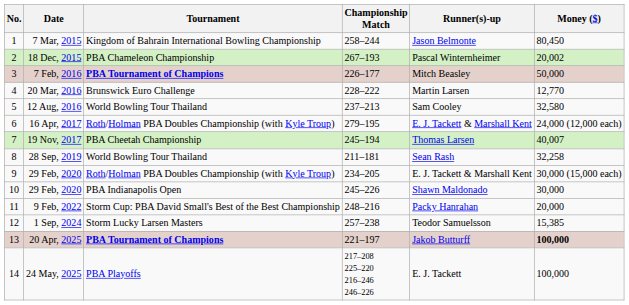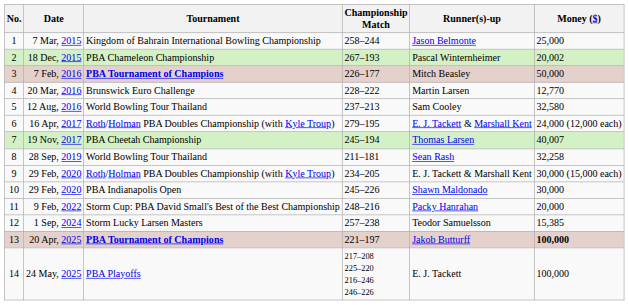7 Mar, 2015 | Money ($): 80,450 -> 25,000
